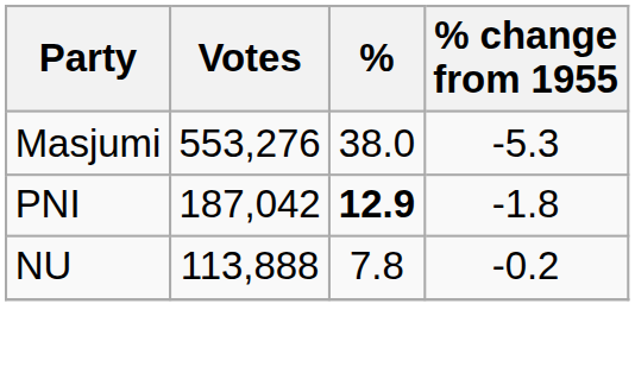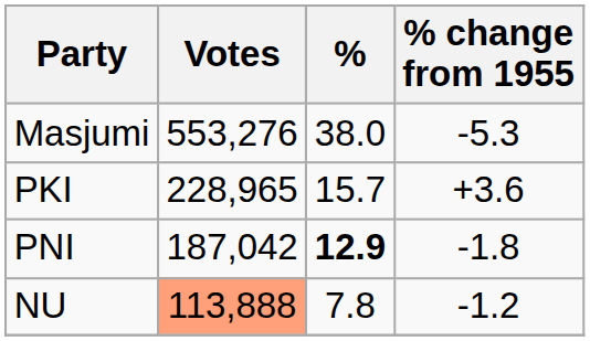+ row: PKI | 228,965 | 15.7 | +3.6
NU | Votes: no background -> lightsalmon background
NU | % change from 1955: -0.2 -> -1.2
